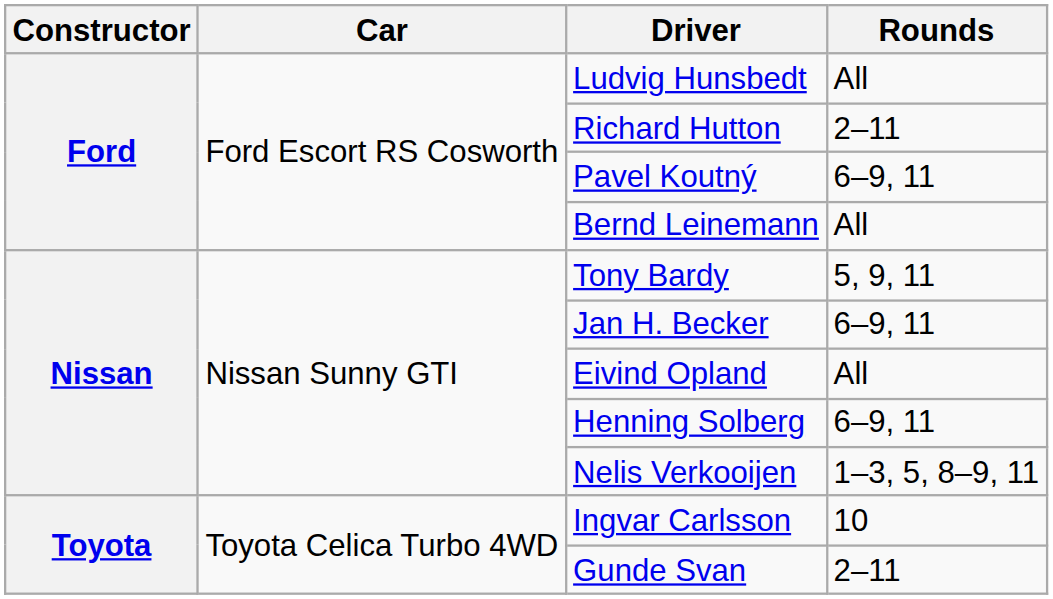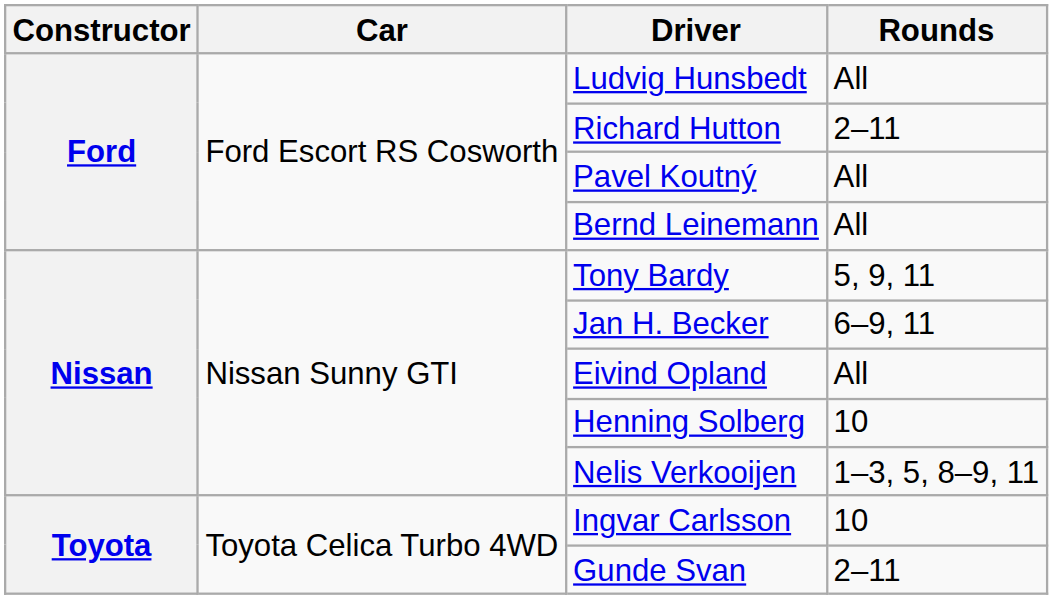Pavel Koutný | Rounds: 6–9, 11 -> All
Henning Solberg | Rounds: 6–9, 11 -> 10
